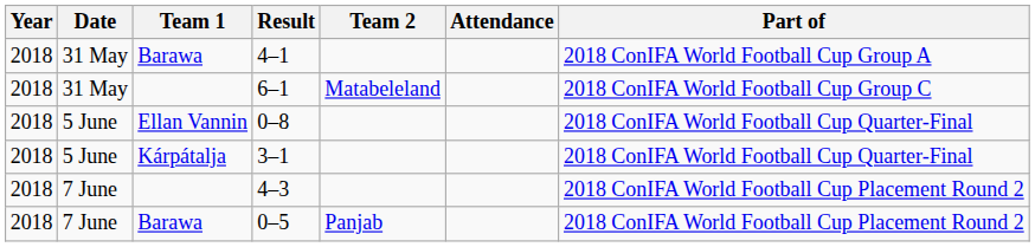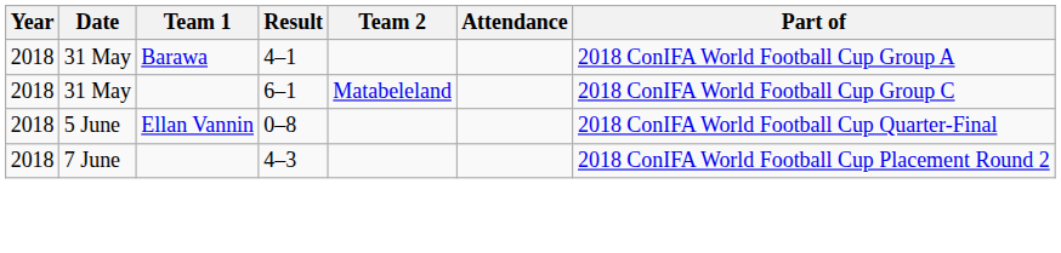- row: 2018 | 5 June | Kárpátalja | 3–1 | 2018 ConIFA World Football Cup Quarter-Final
- row: 2018 | 7 June | Barawa | 0–5 | Panjab | 2018 ConIFA World Football Cup Placement Round 2
